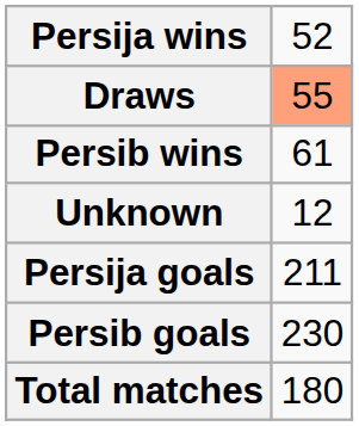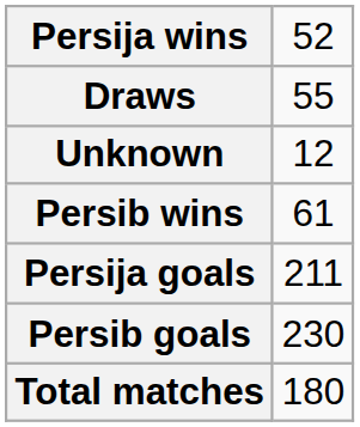Draws | column 2: lightsalmon background -> no background
rows swapped: Persib wins <-> Unknown
